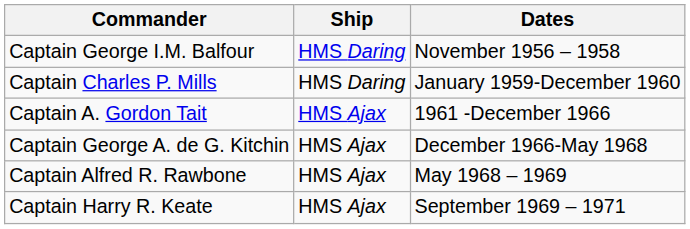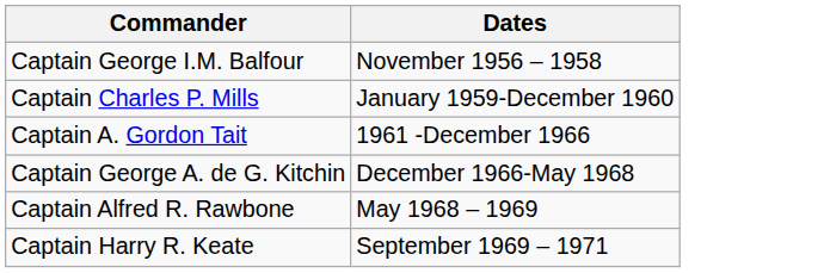- column: Ship | HMS Daring | HMS Daring | HMS Ajax | HMS Ajax | HMS Ajax | HMS Ajax
